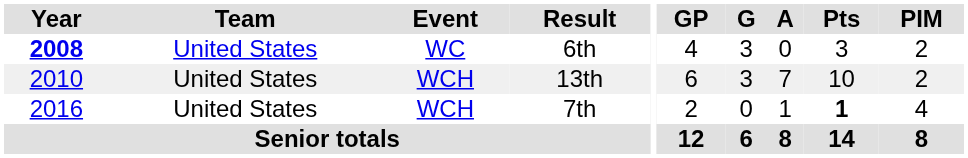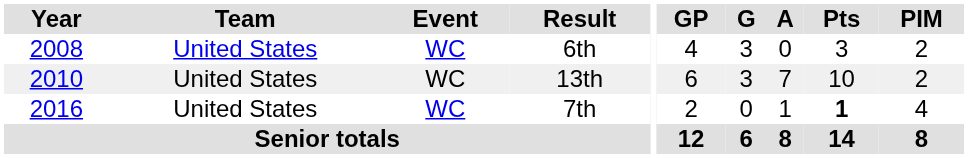6th | Year: bold -> normal
13th | Event: WCH -> WC
7th | Event: WCH -> WC
